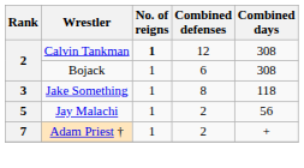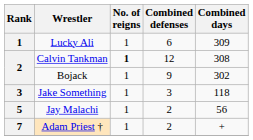+ row: 1 | Lucky Ali | 1 | 6 | 309
Bojack | Combined defenses: 6 -> 9
Bojack | Combined days: 308 -> 302
Jake Something | Combined defenses: 8 -> 3
